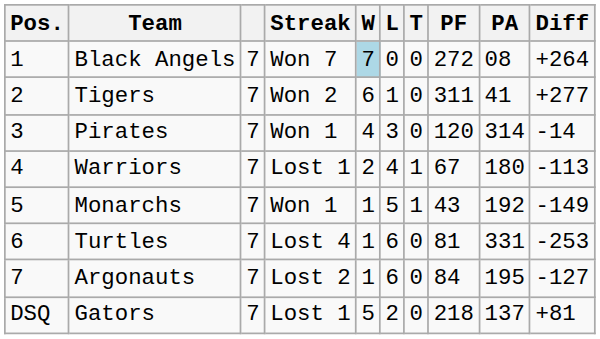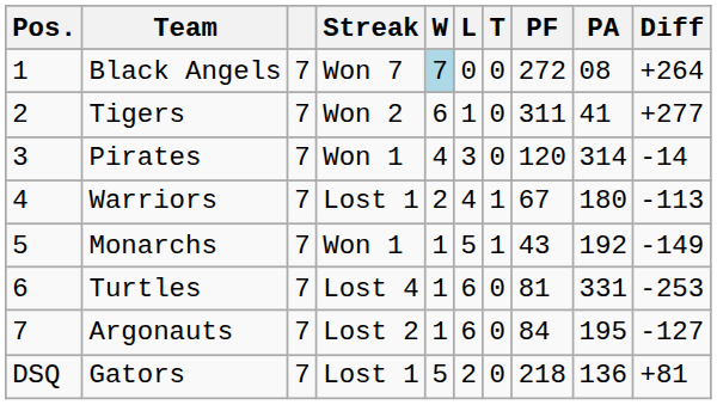Gators | PA: 137 -> 136
